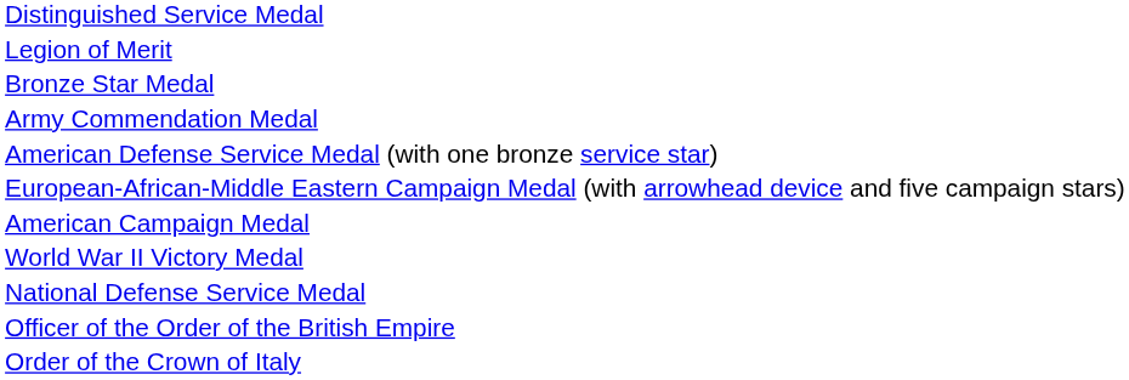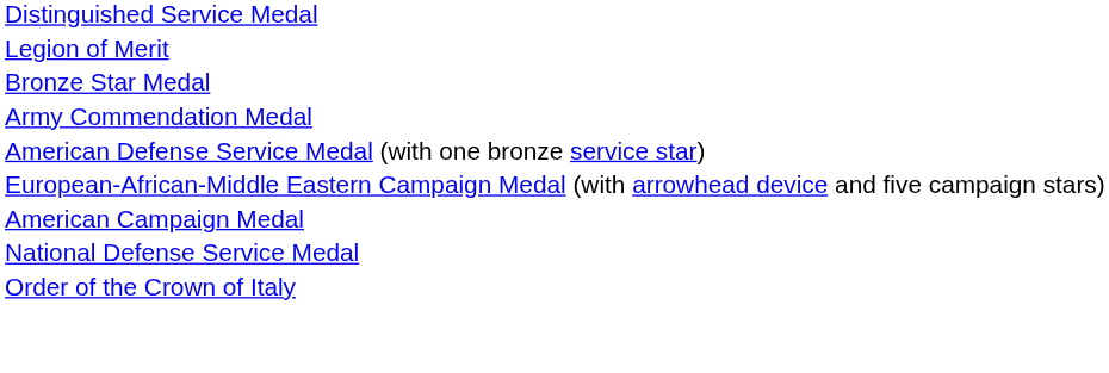- row: World War II Victory Medal
- row: Officer of the Order of the British Empire
